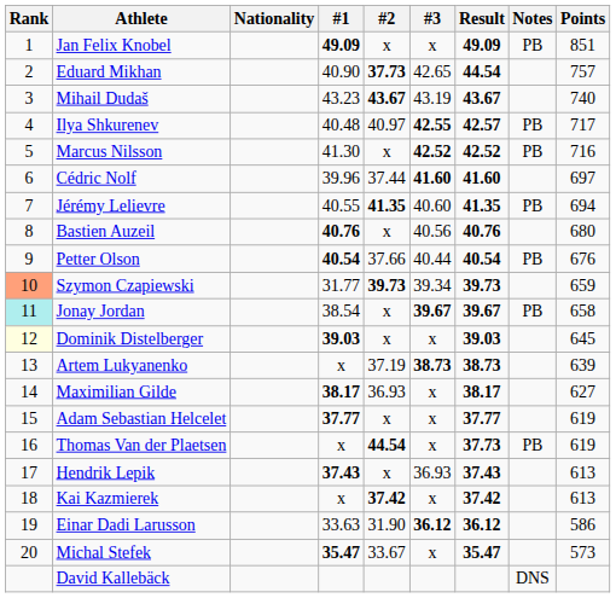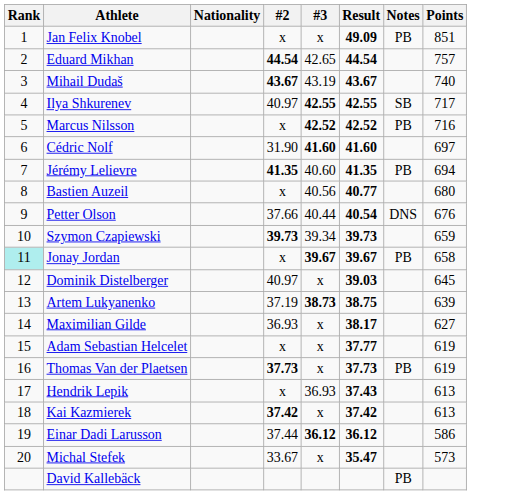- column: #1 | 49.09 | 40.90 | 43.23 | 40.48 | 41.30 | 39.96 | 40.55 | 40.76 | 40.54 | 31.77 | 38.54 | 39.03 | x | 38.17 | 37.77 | x | 37.43 | x | 33.63 | 35.47
Eduard Mikhan | #2: 37.73 -> 44.54
Ilya Shkurenev | Result: 42.57 -> 42.55
Ilya Shkurenev | Notes: PB -> SB
Cédric Nolf | #2: 37.44 -> 31.90
Bastien Auzeil | Result: 40.76 -> 40.77
Petter Olson | Notes: PB -> DNS
Szymon Czapiewski | Rank: lightsalmon background -> no background
Dominik Distelberger | Rank: lightyellow background -> no background
Dominik Distelberger | #2: x -> 40.97
Artem Lukyanenko | Result: 38.73 -> 38.75
Thomas Van der Plaetsen | #2: 44.54 -> 37.73
Einar Dadi Larusson | #2: 31.90 -> 37.44
David Kallebäck | Notes: DNS -> PB
